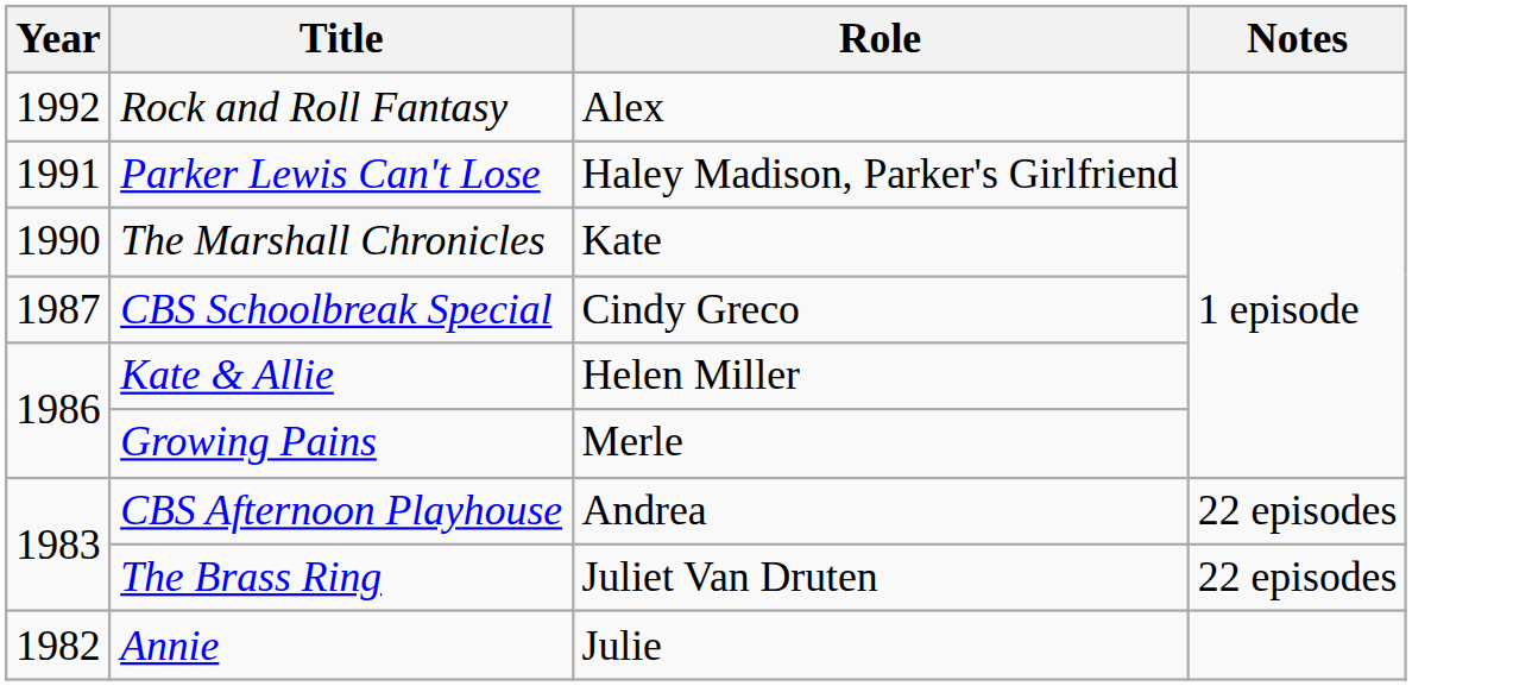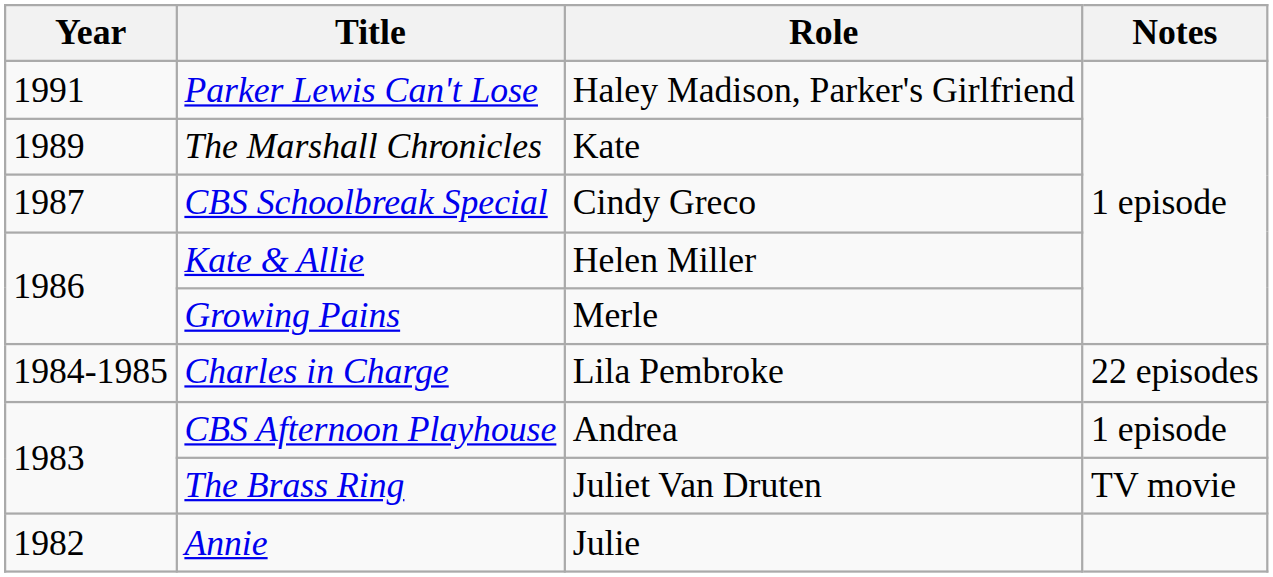- row: 1992 | Rock and Roll Fantasy | Alex
The Marshall Chronicles | Year: 1990 -> 1989
+ row: 1984-1985 | Charles in Charge | Lila Pembroke | 22 episodes
CBS Afternoon Playhouse | Notes: 22 episodes -> 1 episode
The Brass Ring | Notes: 22 episodes -> TV movie
